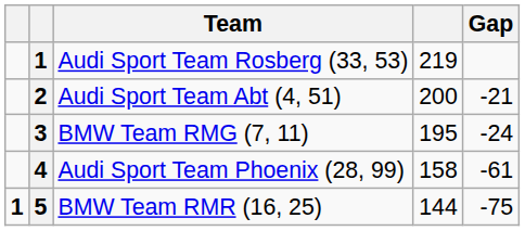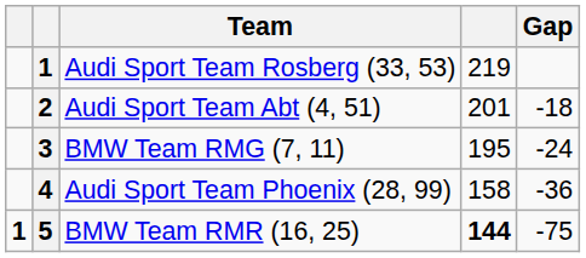Audi Sport Team Abt (4, 51) | column 4: 200 -> 201
Audi Sport Team Abt (4, 51) | Gap: -21 -> -18
Audi Sport Team Phoenix (28, 99) | Gap: -61 -> -36
BMW Team RMR (16, 25) | column 4: normal -> bold
